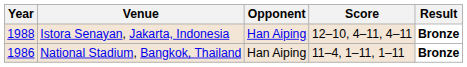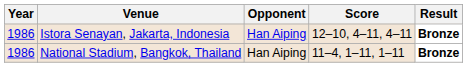Istora Senayan, Jakarta, Indonesia | Year: 1988 -> 1986
